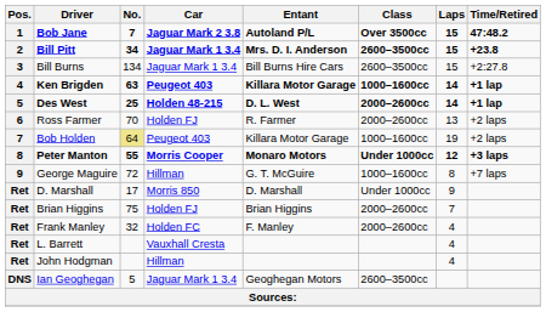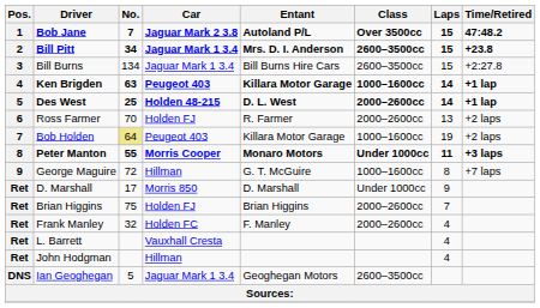Peter Manton | Laps: 12 -> 11
